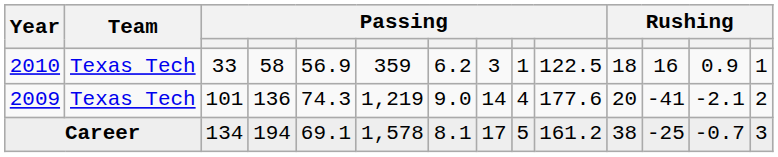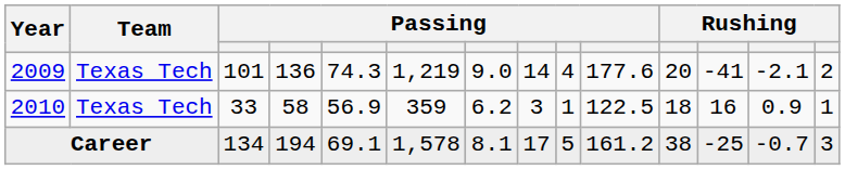rows swapped: 2009 <-> 2010
